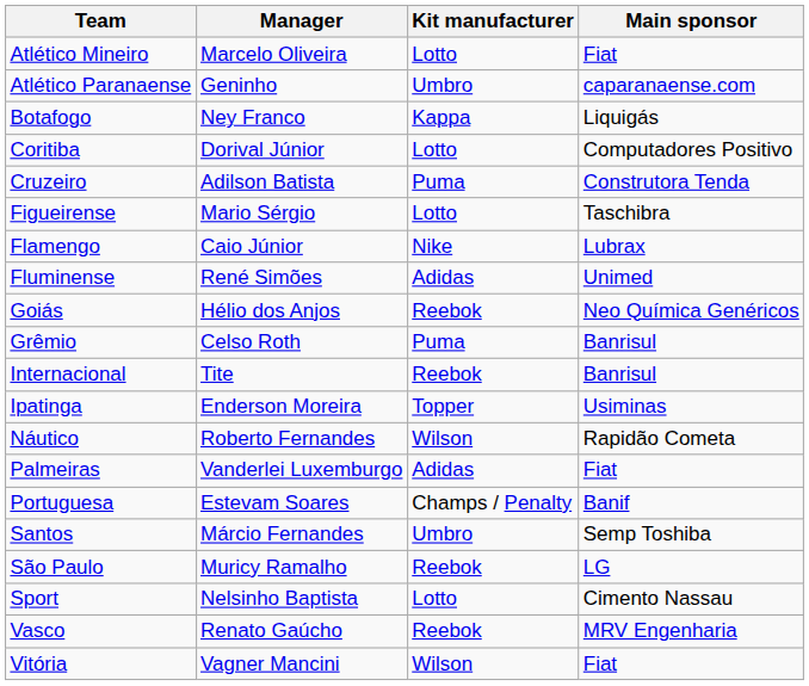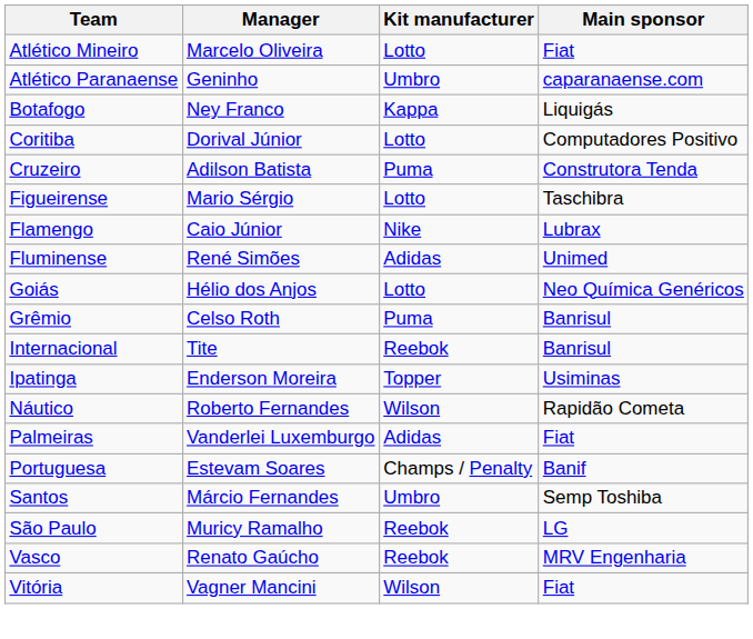Goiás | Kit manufacturer: Reebok -> Lotto
- row: Sport | Nelsinho Baptista | Lotto | Cimento Nassau
